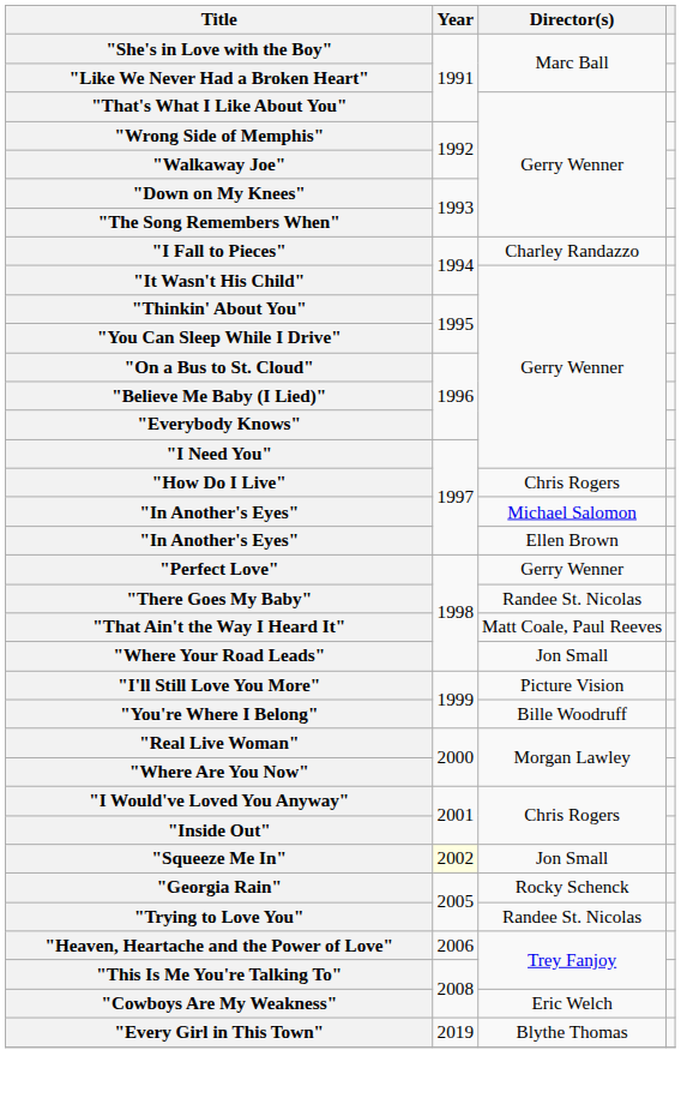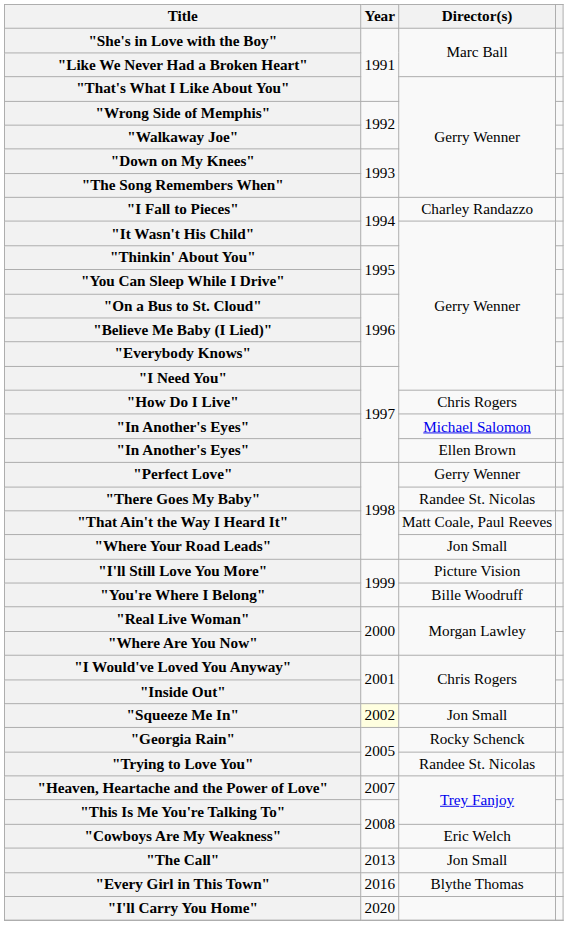"Heaven, Heartache and the Power of Love" | Year: 2006 -> 2007
+ row: "The Call" | 2013 | Jon Small
"Every Girl in This Town" | Year: 2019 -> 2016
+ row: "I'll Carry You Home" | 2020
